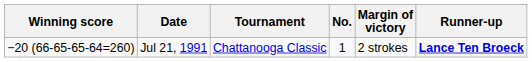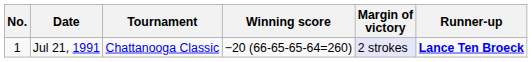columns swapped: No. <-> Winning score
Jul 21, 1991 | Margin of victory: no background -> lavender background
